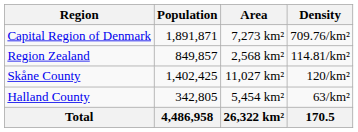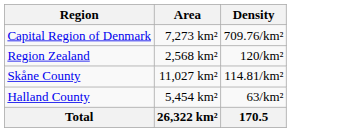- column: Population | 1,891,871 | 849,857 | 1,402,425 | 342,805 | 4,486,958
Region Zealand | Density: 114.81/km² -> 120/km²
Skåne County | Density: 120/km² -> 114.81/km²
